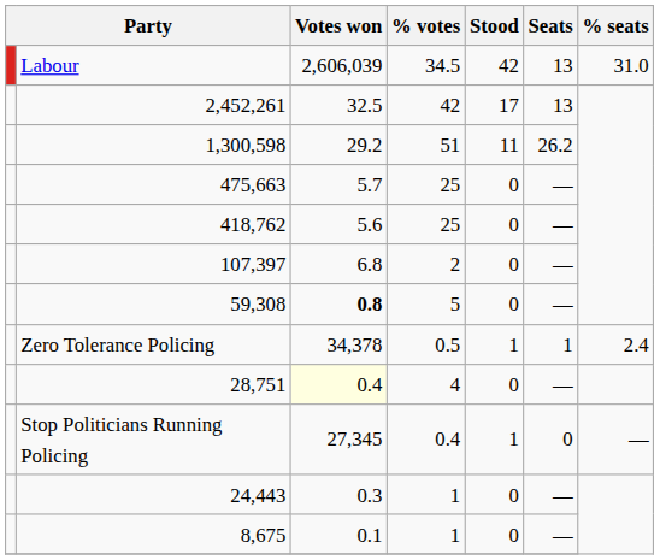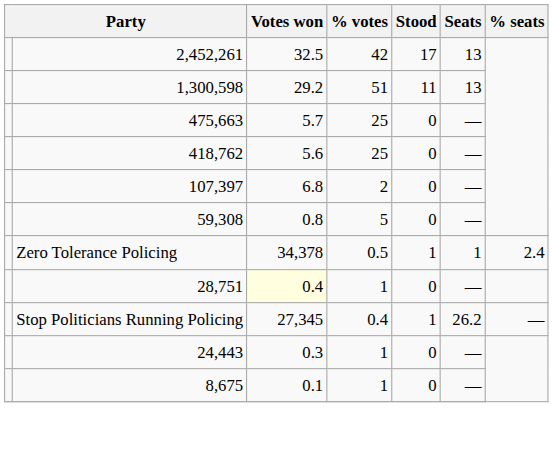- row: Labour | 2,606,039 | 34.5 | 42 | 13 | 31.0
1,300,598 | Seats: 26.2 -> 13
59,308 | Votes won: bold -> normal
28,751 | % votes: 4 -> 1
Stop Politicians Running Policing | Seats: 0 -> 26.2
